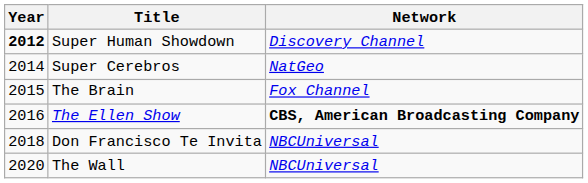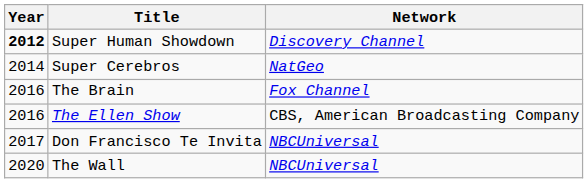The Brain | Year: 2015 -> 2016
The Ellen Show | Network: bold -> normal
Don Francisco Te Invita | Year: 2018 -> 2017
